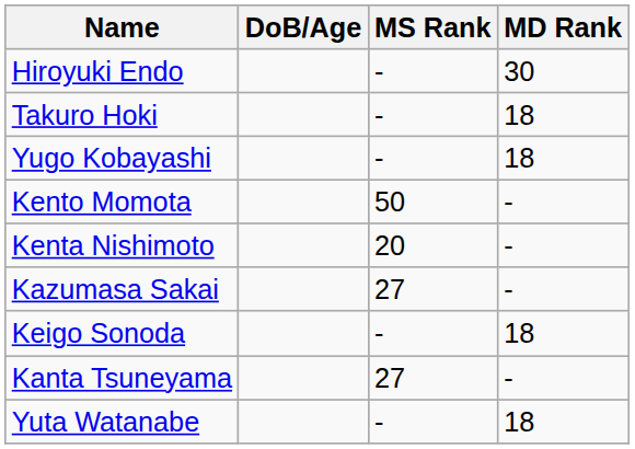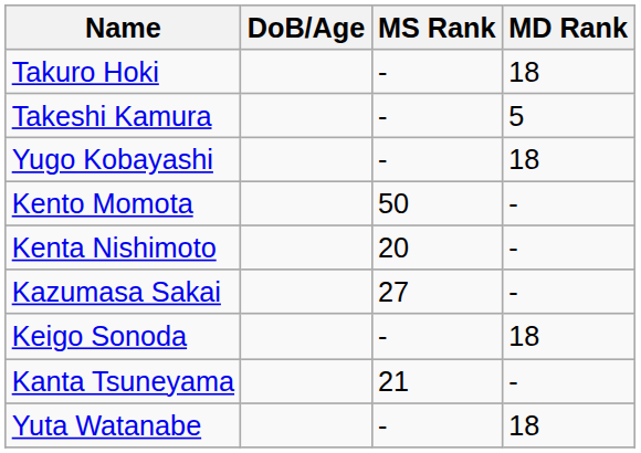- row: Hiroyuki Endo | - | 30
+ row: Takeshi Kamura | - | 5
Kanta Tsuneyama | MS Rank: 27 -> 21
